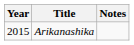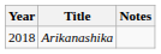Arikanashika | Year: 2015 -> 2018
